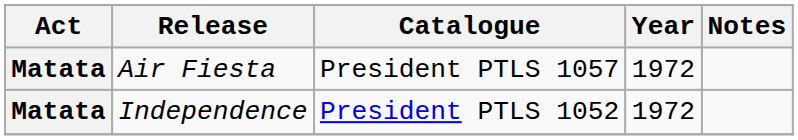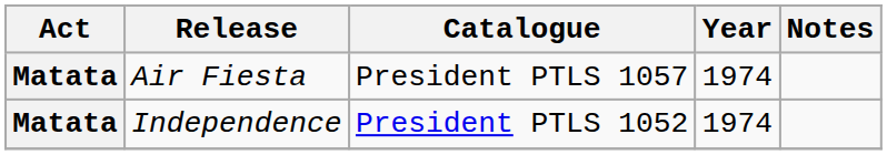Air Fiesta | Year: 1972 -> 1974
Independence | Year: 1972 -> 1974
